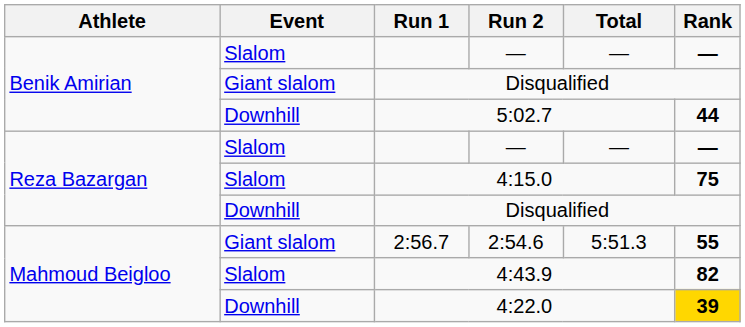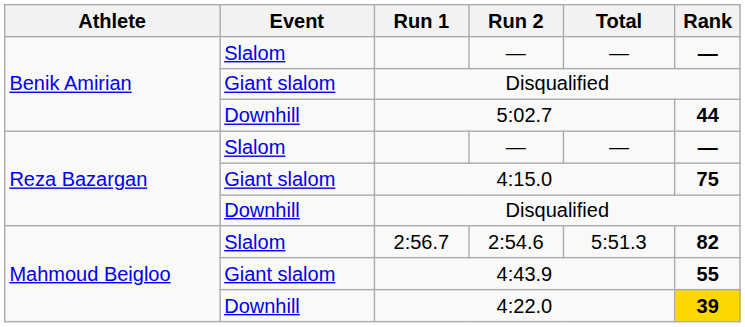4:15.0 | Event: Slalom -> Giant slalom
2:56.7 | Event: Giant slalom -> Slalom
2:56.7 | Rank: 55 -> 82
4:43.9 | Event: Slalom -> Giant slalom
4:43.9 | Rank: 82 -> 55
